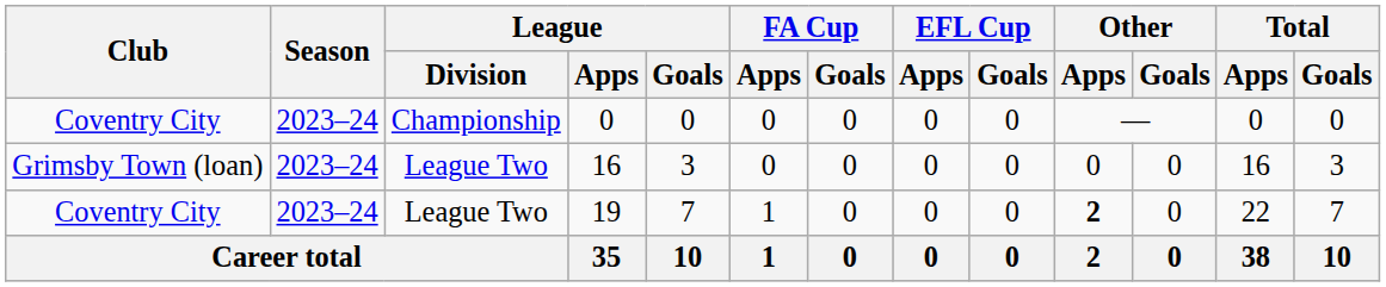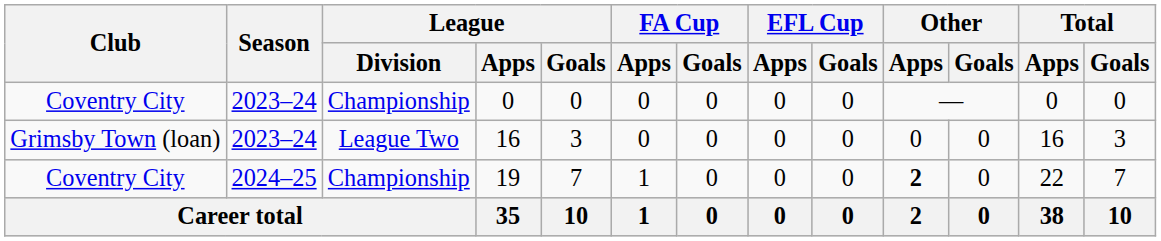19 | Season: 2023–24 -> 2024–25
19 | League / Division: League Two -> Championship
